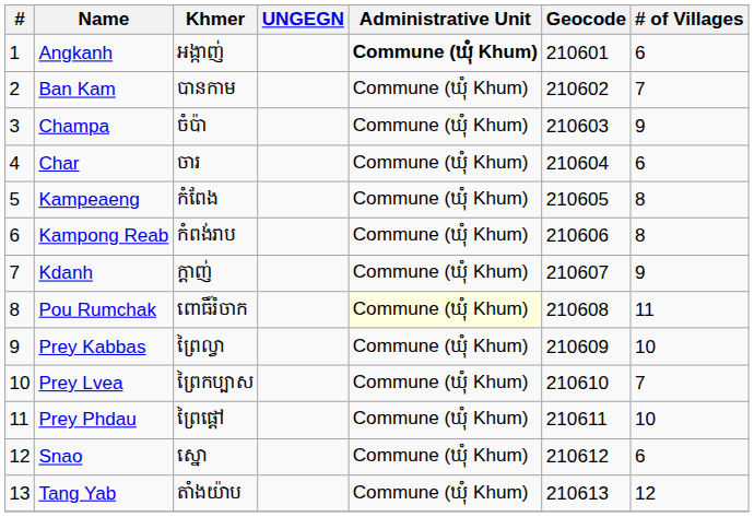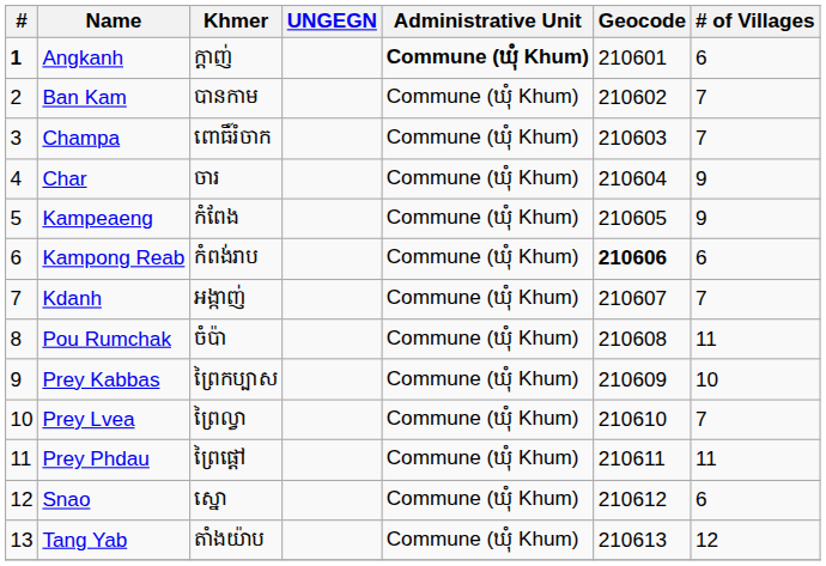Angkanh | #: normal -> bold
Angkanh | Khmer: អង្កាញ់ -> ក្ដាញ់
Champa | Khmer: ចំប៉ា -> ពោធិ៍រំចាក
Champa | # of Villages: 9 -> 7
Char | # of Villages: 6 -> 9
Kampeaeng | # of Villages: 8 -> 9
Kampong Reab | Geocode: normal -> bold
Kampong Reab | # of Villages: 8 -> 6
Kdanh | Khmer: ក្ដាញ់ -> អង្កាញ់
Kdanh | # of Villages: 9 -> 7
Pou Rumchak | Khmer: ពោធិ៍រំចាក -> ចំប៉ា
Pou Rumchak | Administrative Unit: lightyellow background -> no background
Prey Kabbas | Khmer: ព្រៃល្វា -> ព្រៃកប្បាស
Prey Lvea | Khmer: ព្រៃកប្បាស -> ព្រៃល្វា
Prey Phdau | # of Villages: 10 -> 11
